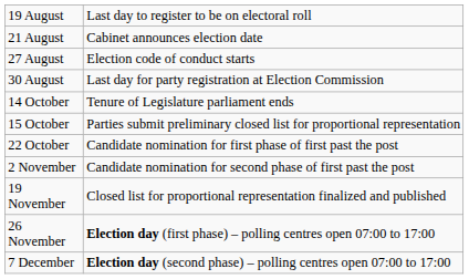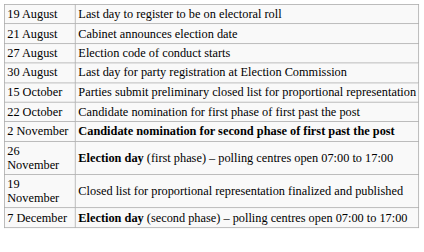- row: 14 October | Tenure of Legislature parliament ends
2 November | column 2: normal -> bold
rows swapped: 19 November <-> 26 November
